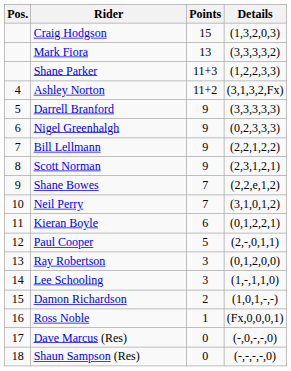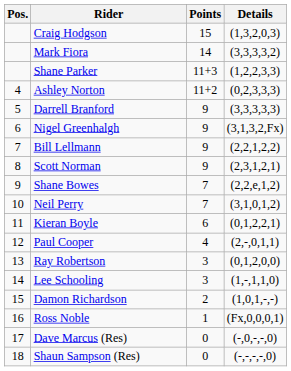Mark Fiora | Points: 13 -> 14
Ashley Norton | Details: (3,1,3,2,Fx) -> (0,2,3,3,3)
Nigel Greenhalgh | Details: (0,2,3,3,3) -> (3,1,3,2,Fx)
Paul Cooper | Points: 5 -> 4
